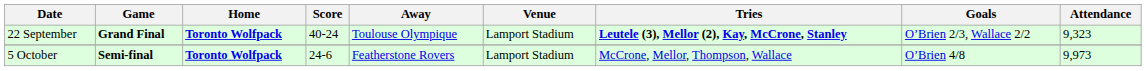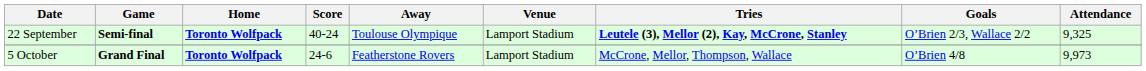22 September | Game: Grand Final -> Semi-final
22 September | Attendance: 9,323 -> 9,325
5 October | Game: Semi-final -> Grand Final
